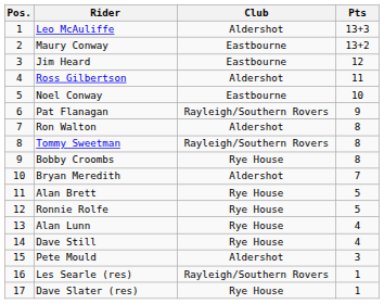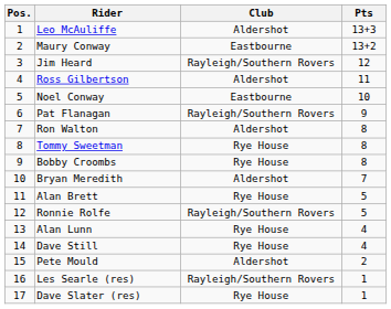Jim Heard | Club: Eastbourne -> Rayleigh/Southern Rovers
Tommy Sweetman | Club: Rayleigh/Southern Rovers -> Rye House
Ronnie Rolfe | Club: Rye House -> Rayleigh/Southern Rovers
Pete Mould | Pts: 3 -> 2
